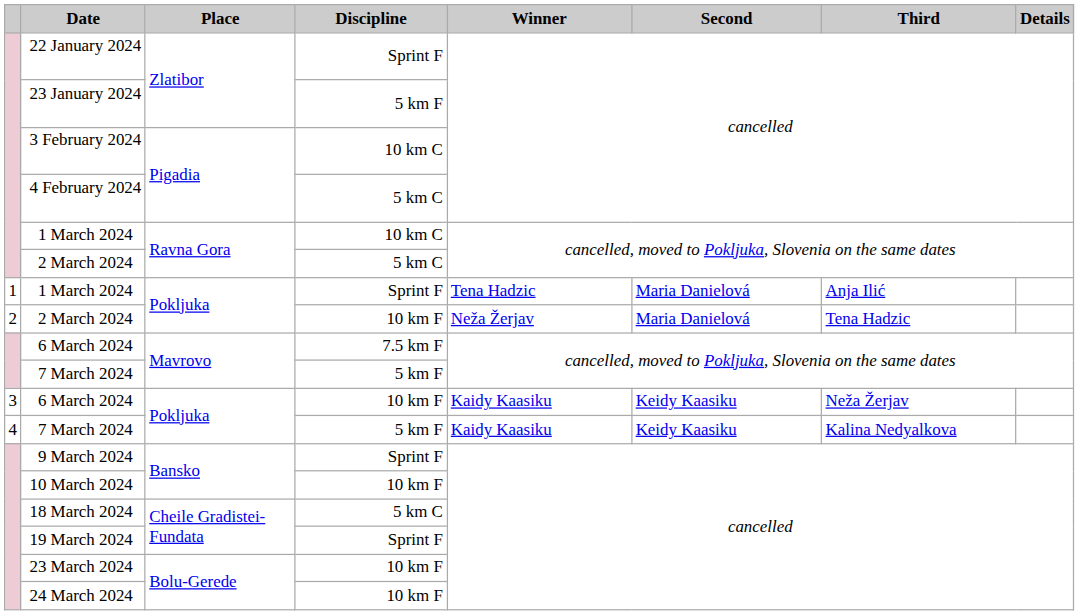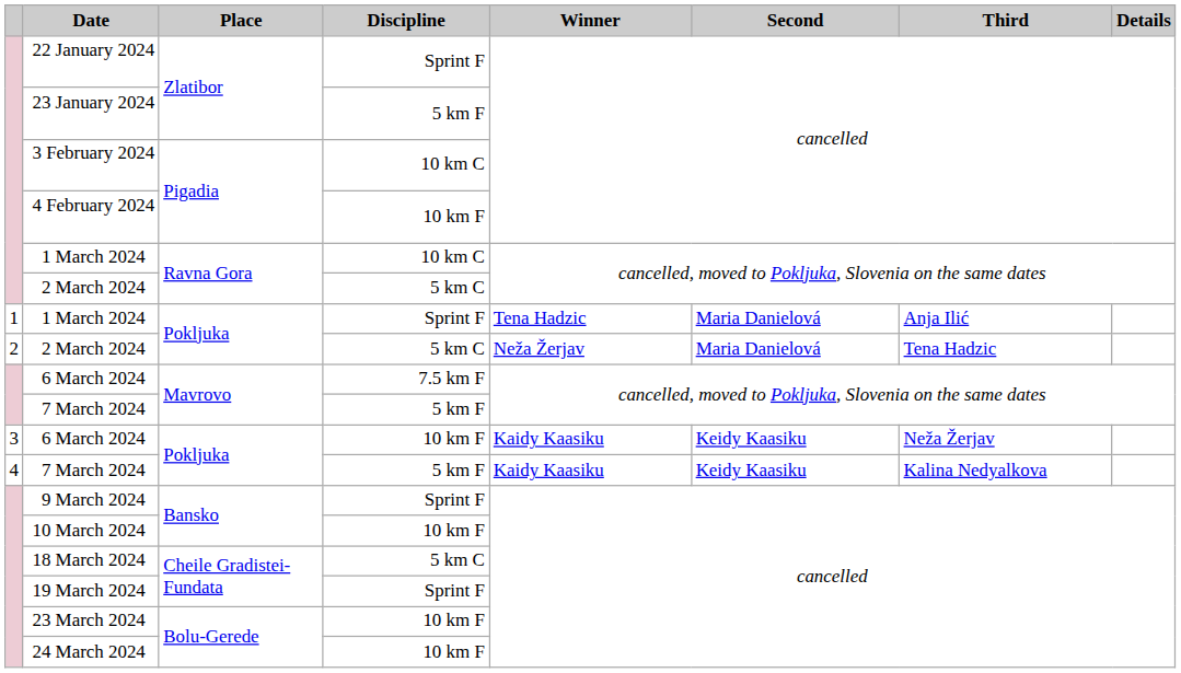4 February 2024 | Discipline: 5 km C -> 10 km F
2 March 2024 / Pokljuka | Discipline: 10 km F -> 5 km C
